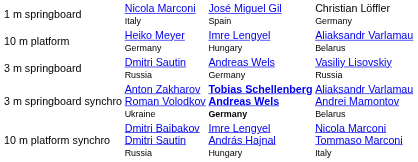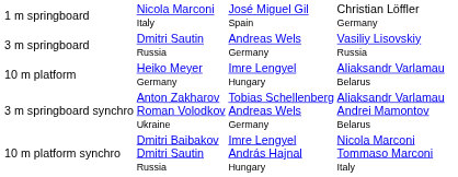rows swapped: 3 m springboard <-> 10 m platform
3 m springboard synchro | column 3: bold -> normal
